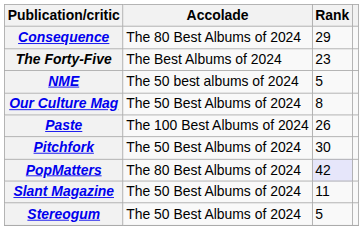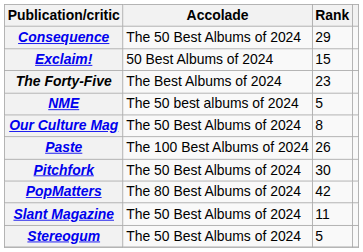Consequence | Accolade: The 80 Best Albums of 2024 -> The 50 Best Albums of 2024
+ row: Exclaim! | 50 Best Albums of 2024 | 15
PopMatters | Rank: lavender background -> no background
